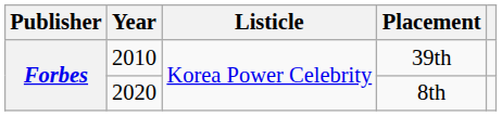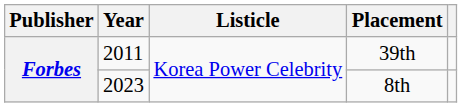39th | Year: 2010 -> 2011
8th | Year: 2020 -> 2023
